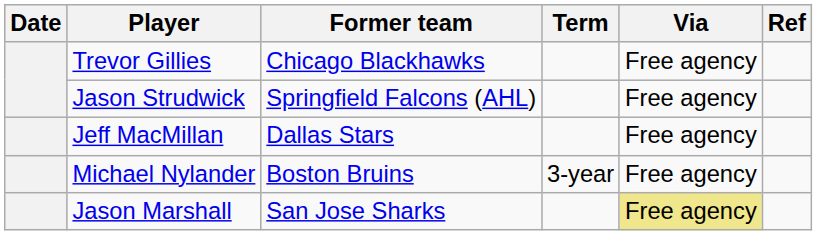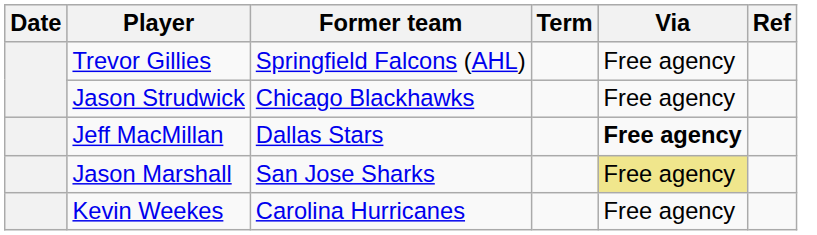Trevor Gillies | Former team: Chicago Blackhawks -> Springfield Falcons (AHL)
Jason Strudwick | Former team: Springfield Falcons (AHL) -> Chicago Blackhawks
Jeff MacMillan | Via: normal -> bold
- row: Michael Nylander | Boston Bruins | 3-year | Free agency
+ row: Kevin Weekes | Carolina Hurricanes | Free agency
